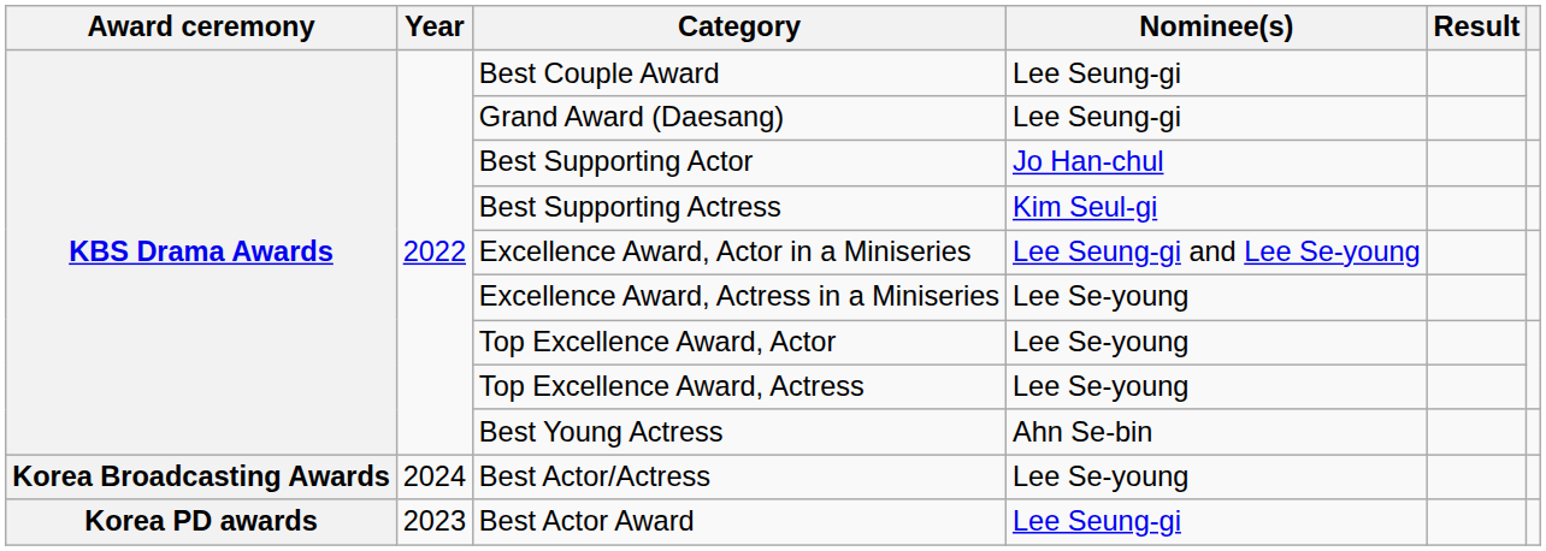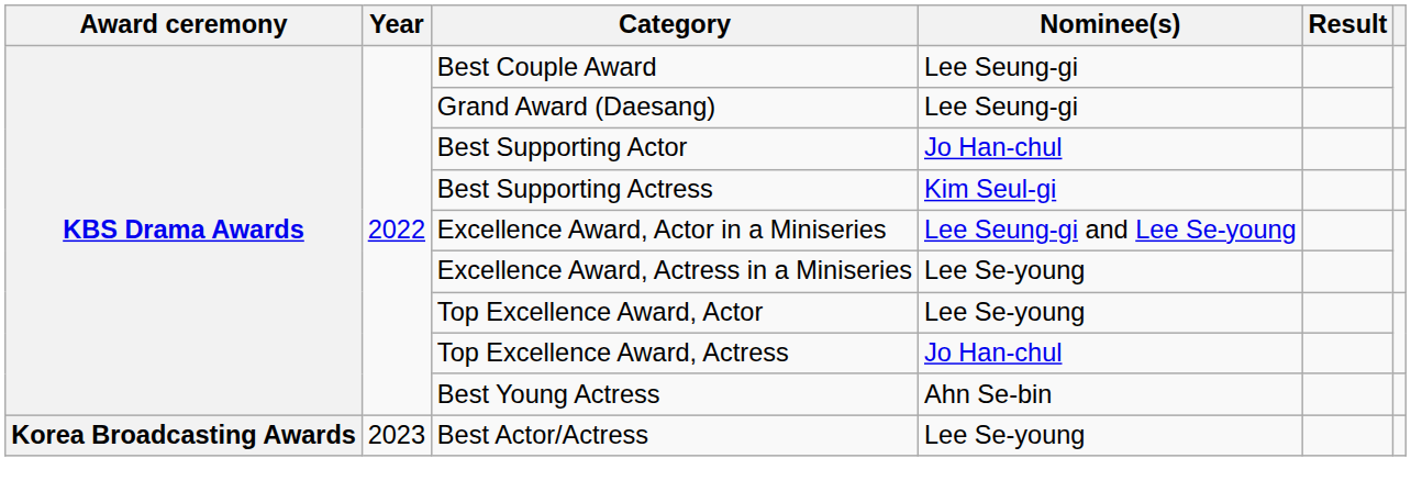Top Excellence Award, Actress | Nominee(s): Lee Se-young -> Jo Han-chul
Best Actor/Actress | Year: 2024 -> 2023
- row: Korea PD awards | 2023 | Best Actor Award | Lee Seung-gi
